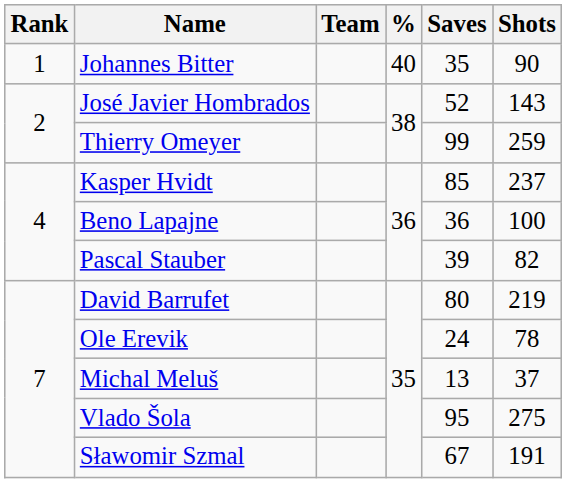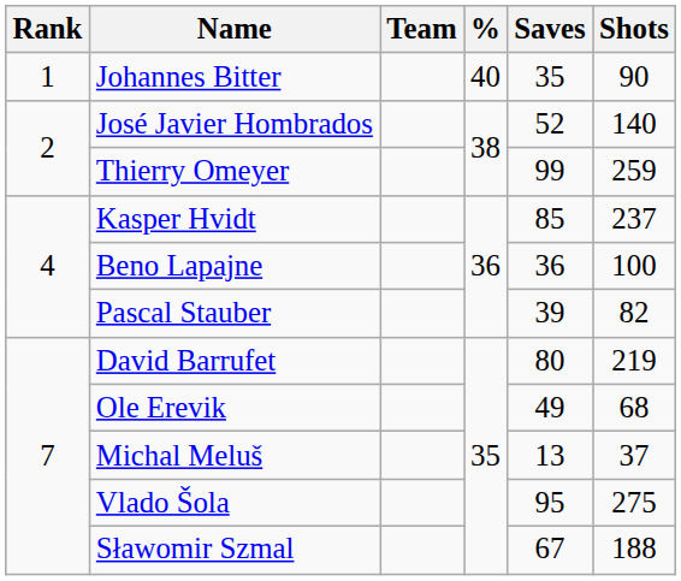José Javier Hombrados | Shots: 143 -> 140
Ole Erevik | Saves: 24 -> 49
Ole Erevik | Shots: 78 -> 68
Sławomir Szmal | Shots: 191 -> 188
